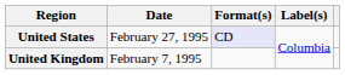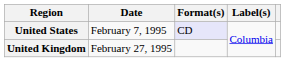United States | Date: February 27, 1995 -> February 7, 1995
United Kingdom | Date: February 7, 1995 -> February 27, 1995
